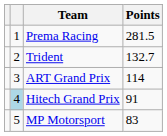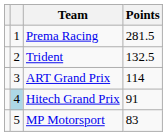Trident | Points: 132.7 -> 132.5
